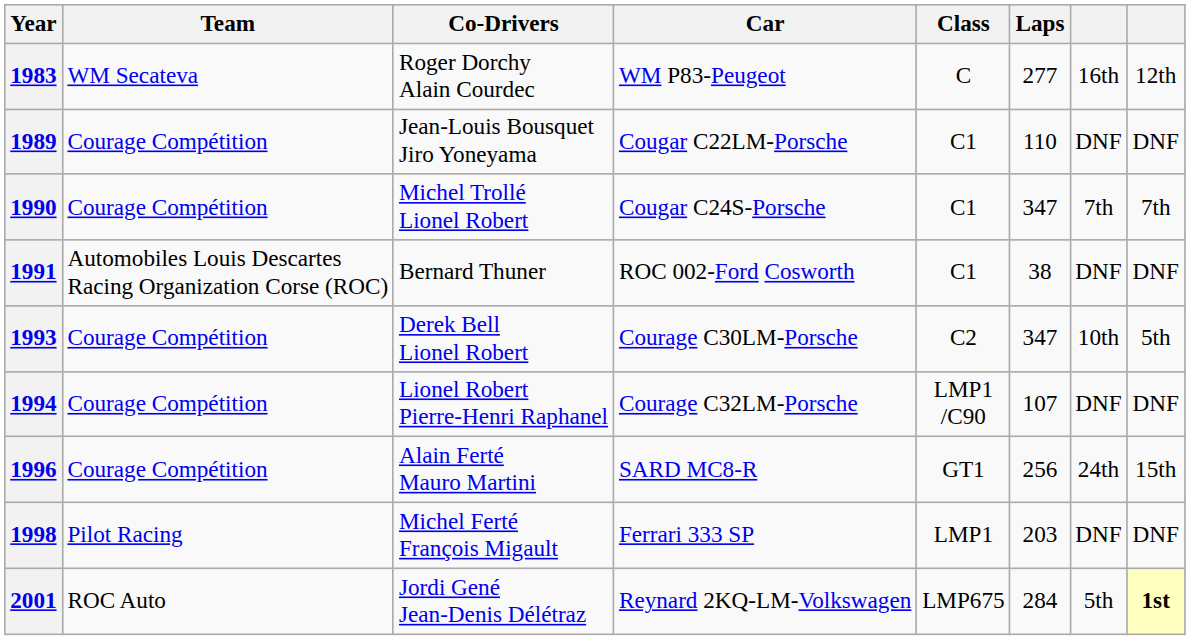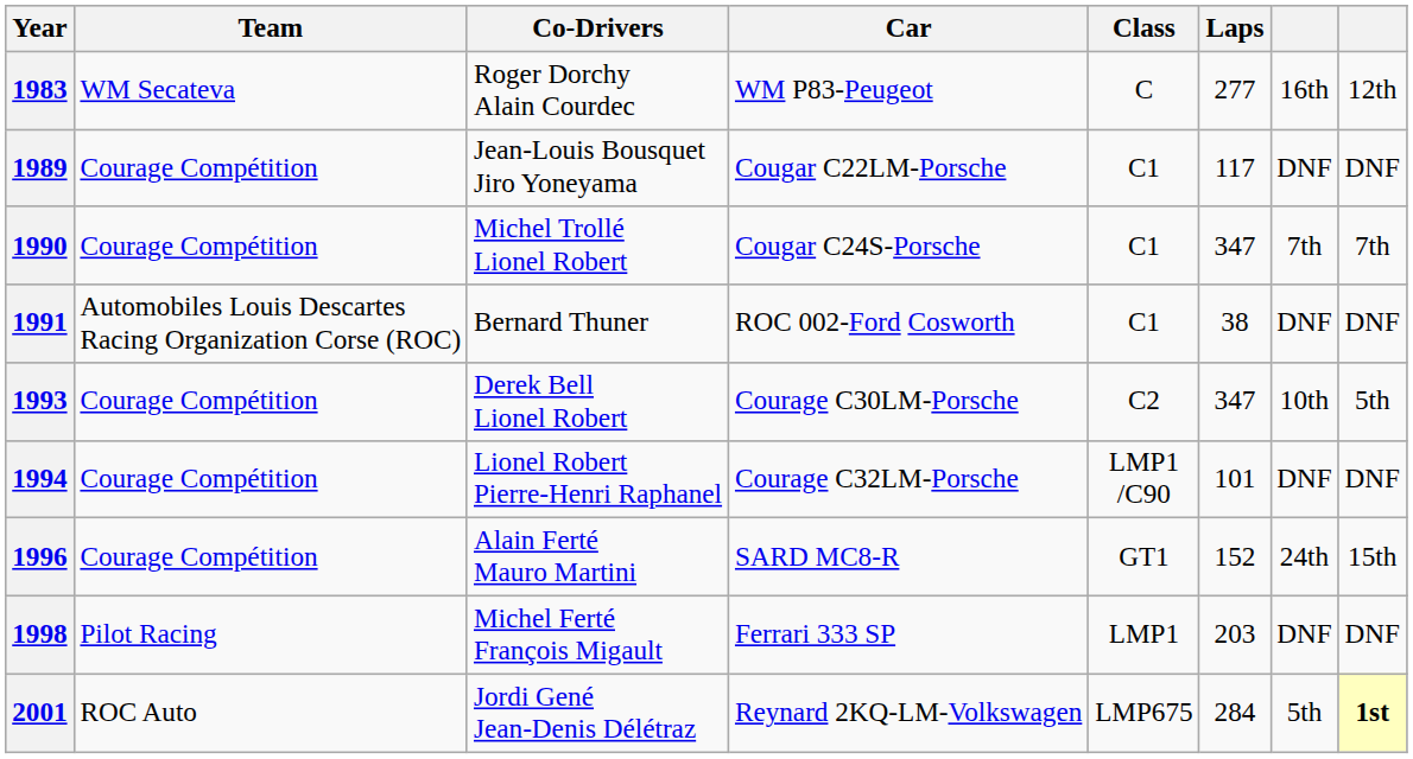1989 | Laps: 110 -> 117
1994 | Laps: 107 -> 101
1996 | Laps: 256 -> 152
